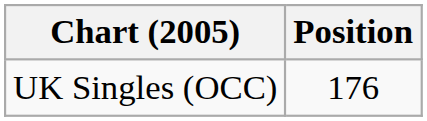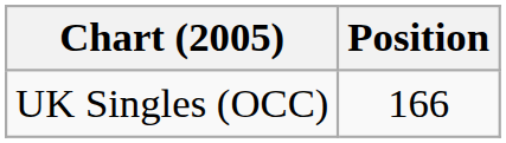UK Singles (OCC) | Position: 176 -> 166
